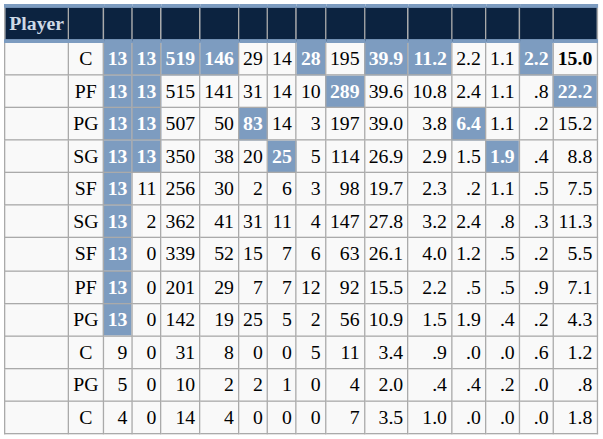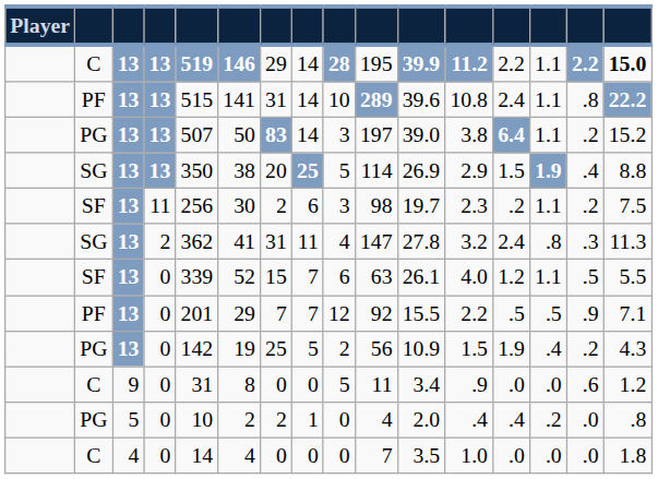SF / 11 | column 15: .5 -> .2
SF / 0 | column 14: .5 -> 1.1
SF / 0 | column 15: .2 -> .5
